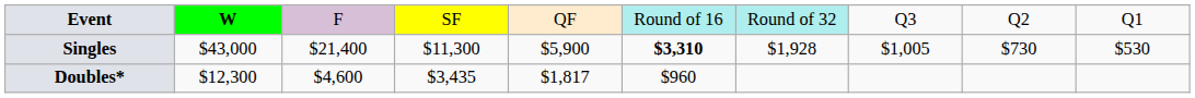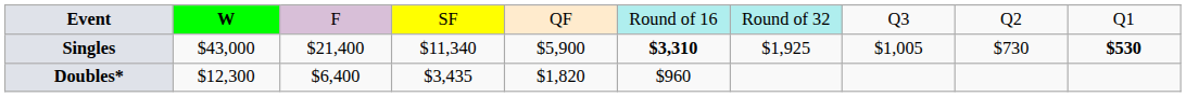Singles | column 4: $11,300 -> $11,340
Singles | column 7: $1,928 -> $1,925
Singles | column 10: normal -> bold
Doubles* | column 3: $4,600 -> $6,400
Doubles* | column 5: $1,817 -> $1,820
